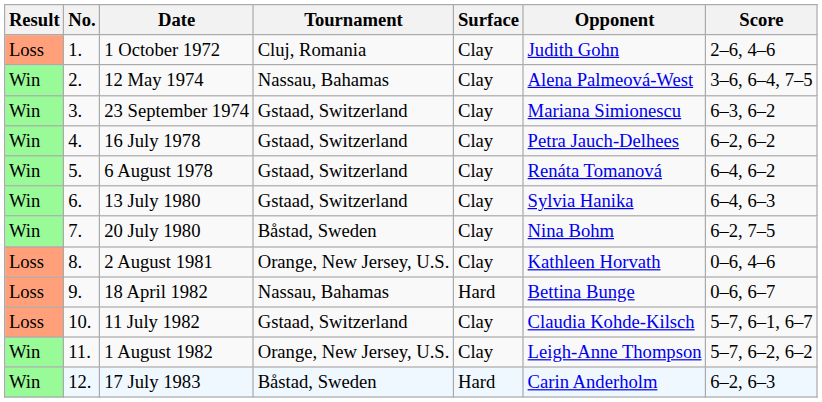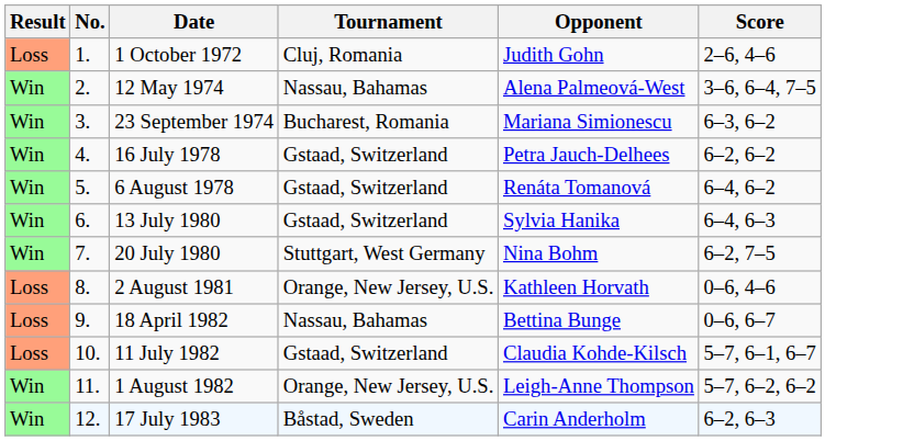- column: Surface | Clay | Clay | Clay | Clay | Clay | Clay | Clay | Clay | Hard | Clay | Clay | Hard
23 September 1974 | Tournament: Gstaad, Switzerland -> Bucharest, Romania
20 July 1980 | Tournament: Båstad, Sweden -> Stuttgart, West Germany
